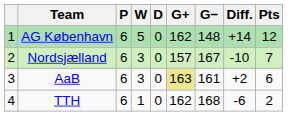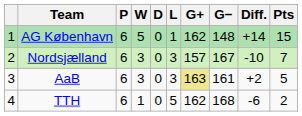+ column: L | 1 | 3 | 3 | 5
AG København | Pts: 12 -> 15
AaB | Pts: 6 -> 5
